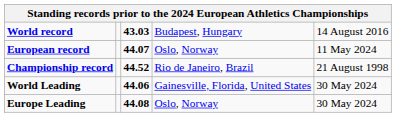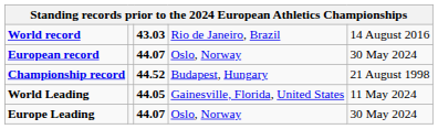World record | column 4: Budapest, Hungary -> Rio de Janeiro, Brazil
European record | column 5: 11 May 2024 -> 30 May 2024
Championship record | column 4: Rio de Janeiro, Brazil -> Budapest, Hungary
World Leading | column 3: 44.06 -> 44.05
World Leading | column 5: 30 May 2024 -> 11 May 2024
Europe Leading | column 3: 44.08 -> 44.07
